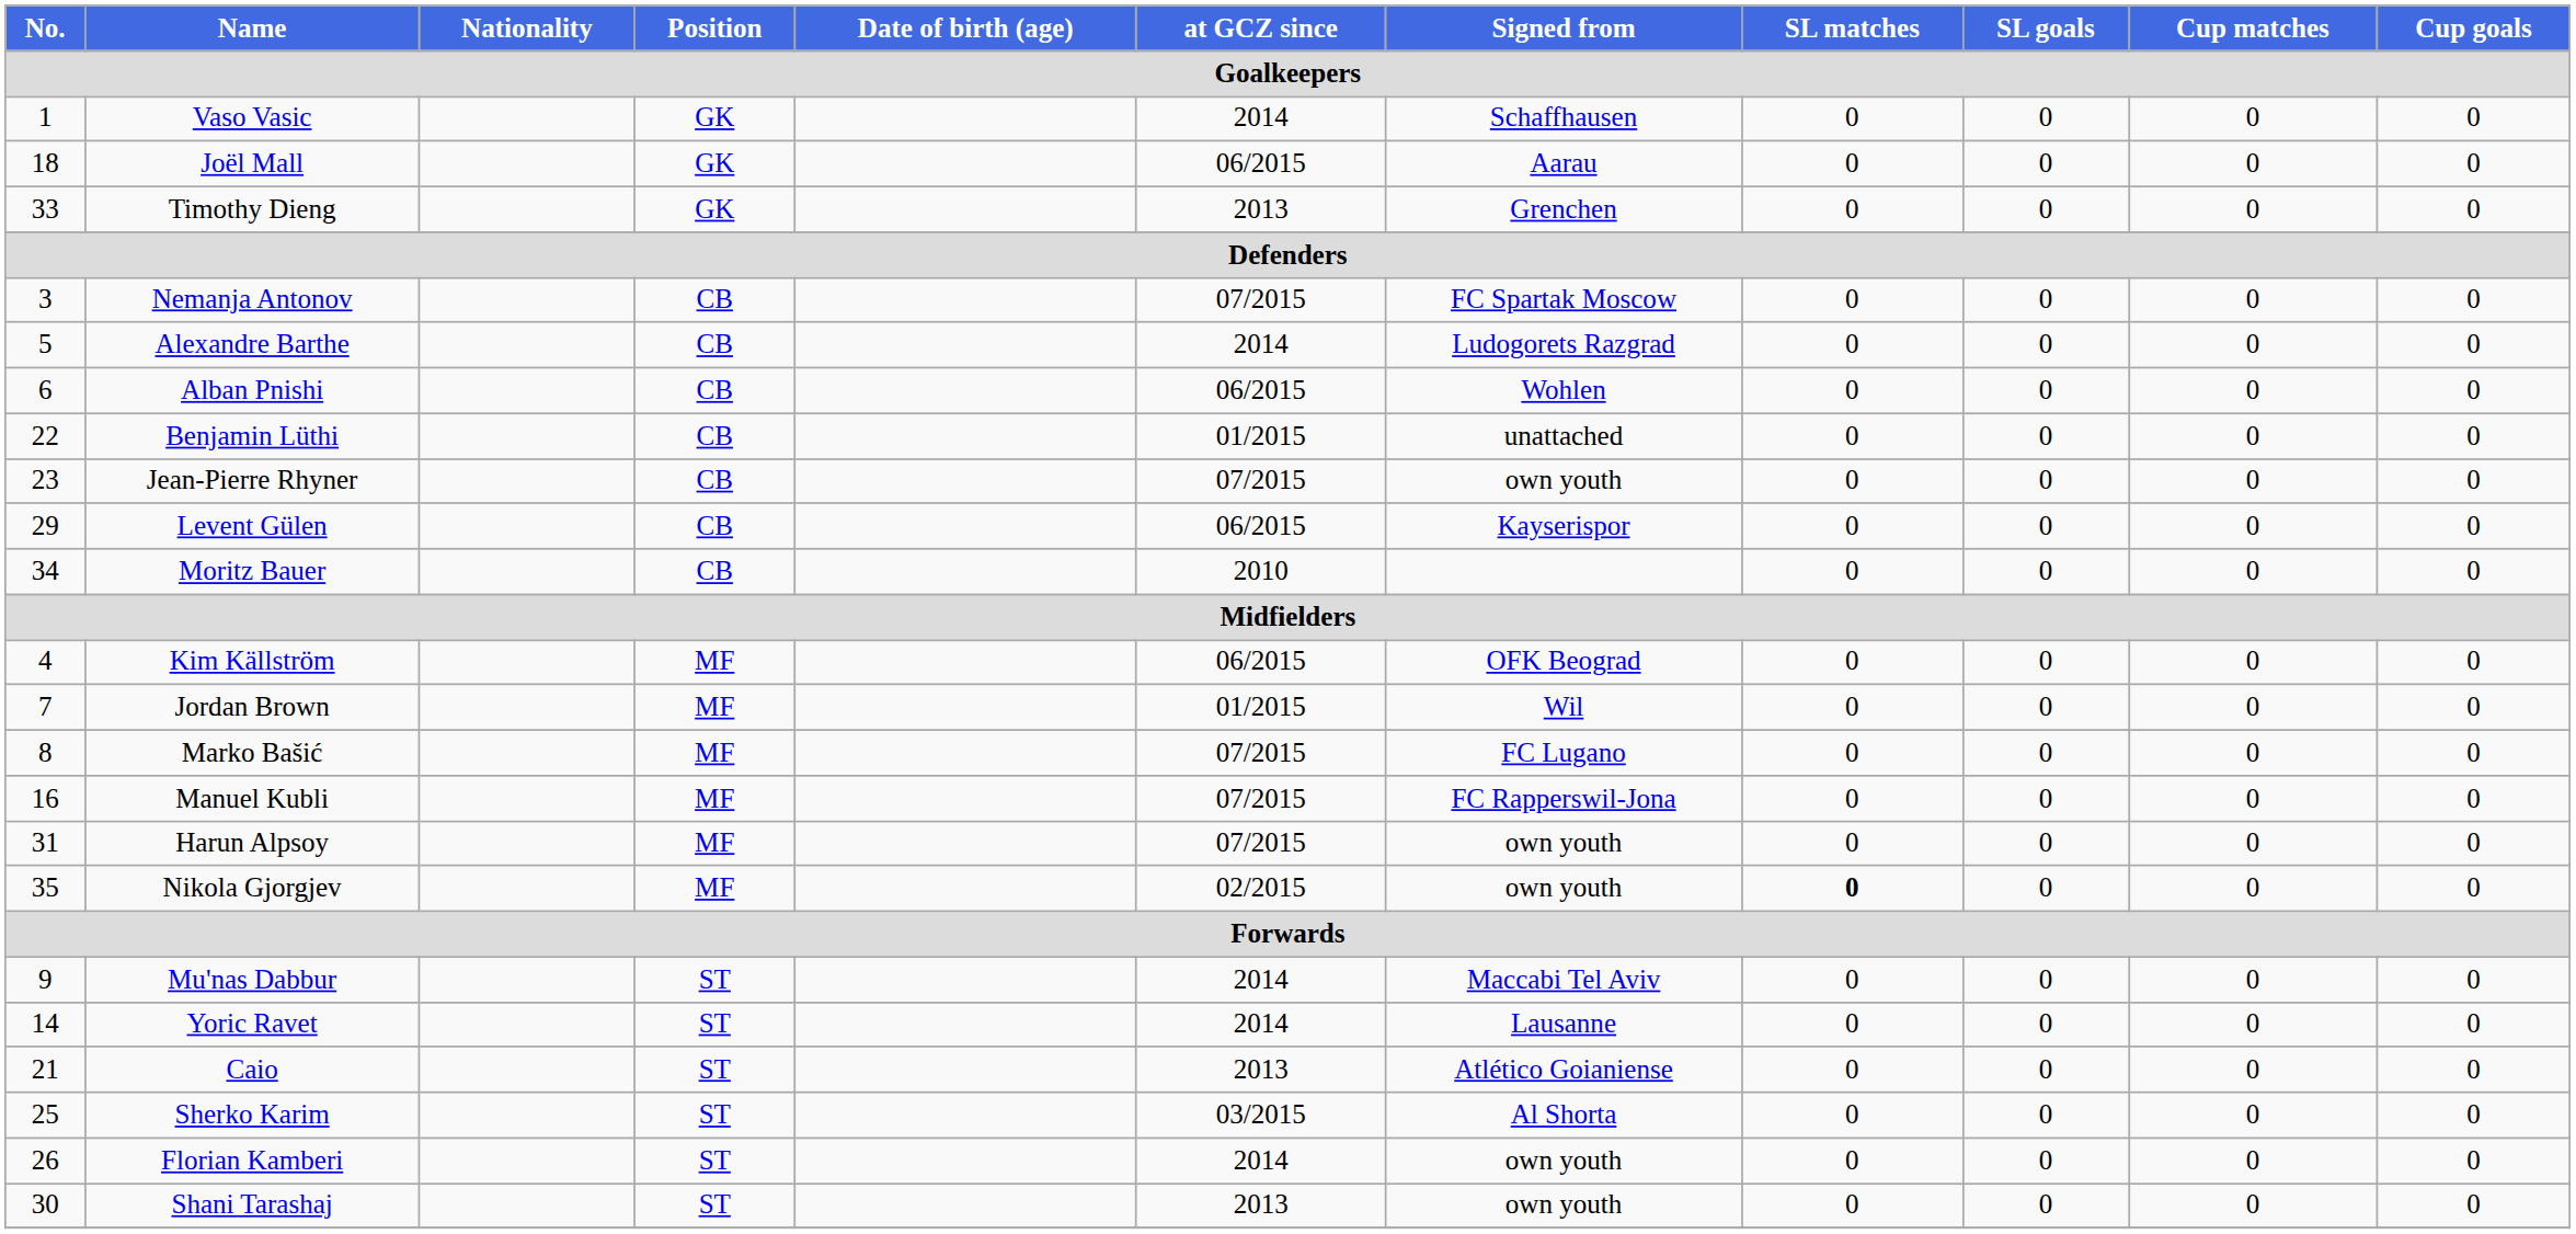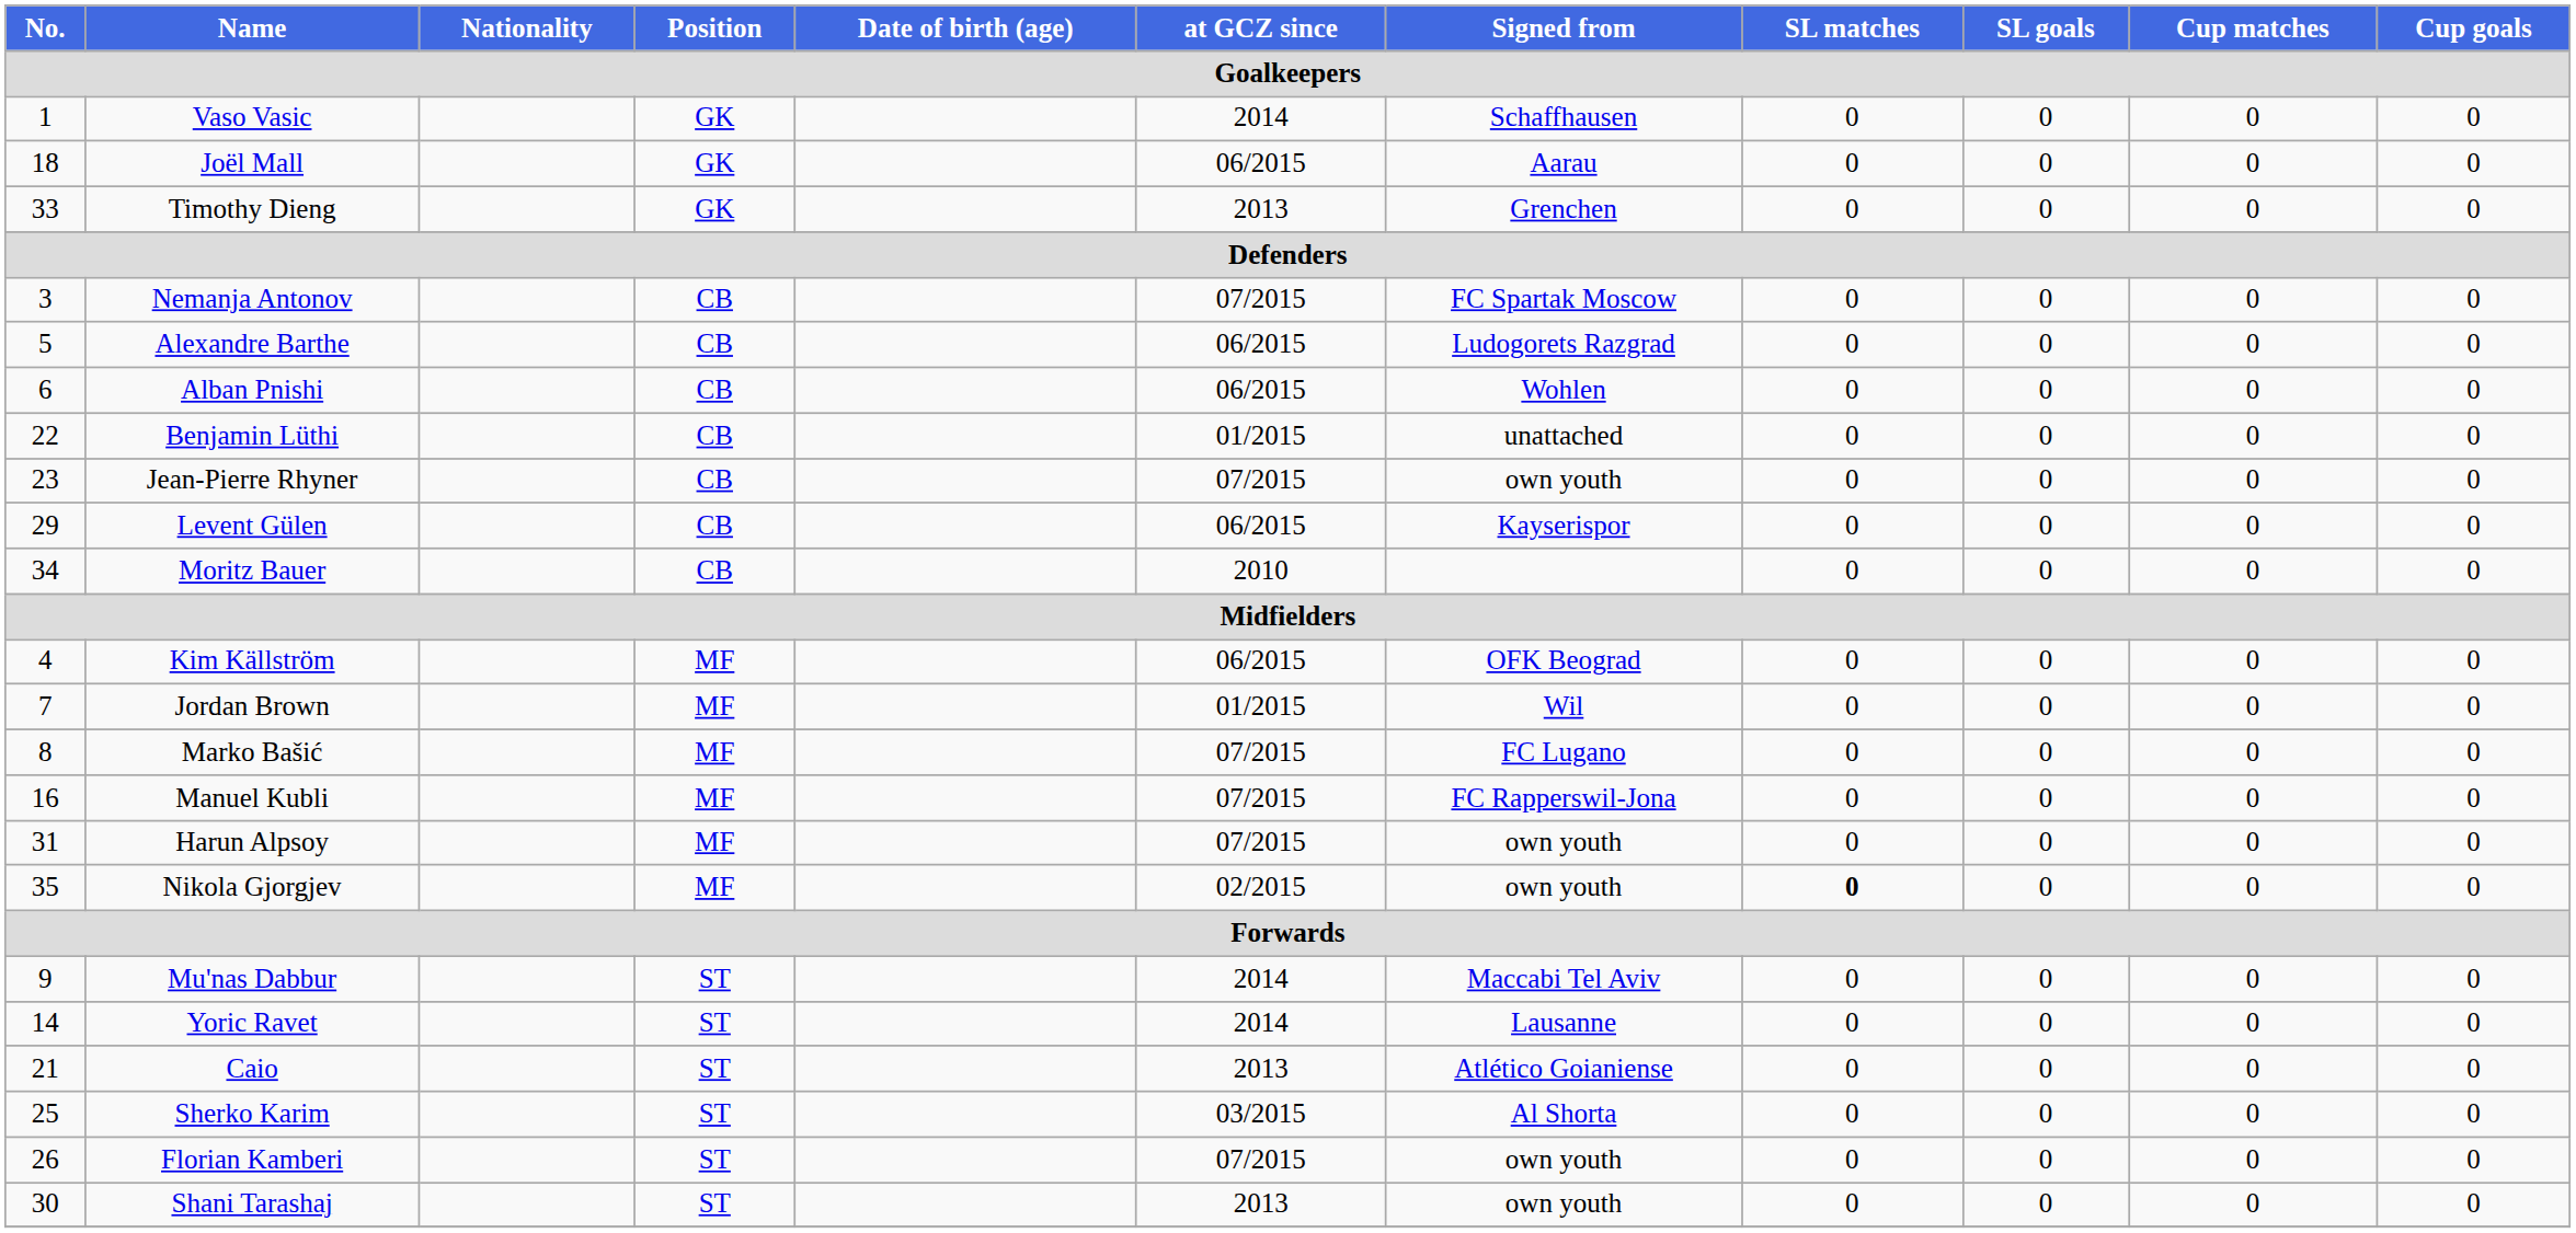Alexandre Barthe | at GCZ since: 2014 -> 06/2015
Florian Kamberi | at GCZ since: 2014 -> 07/2015
